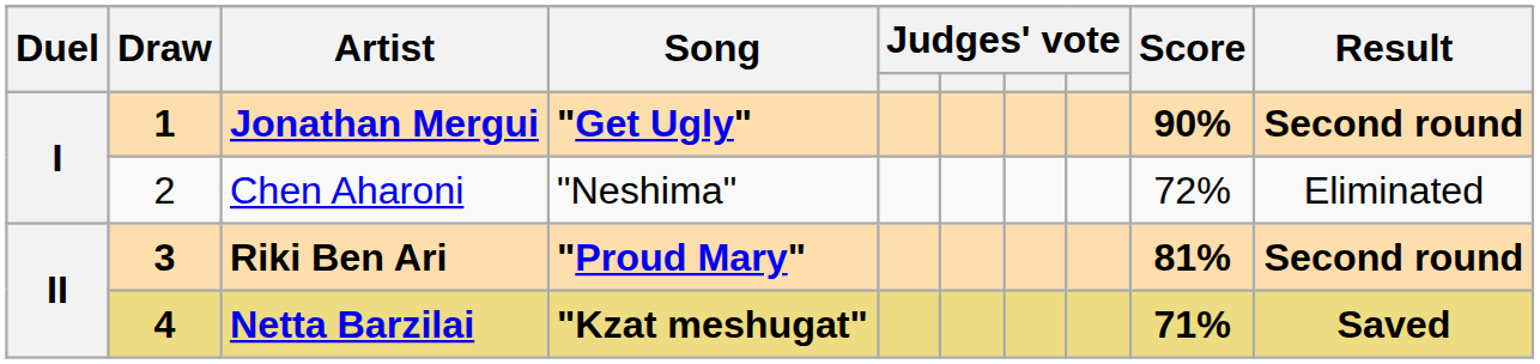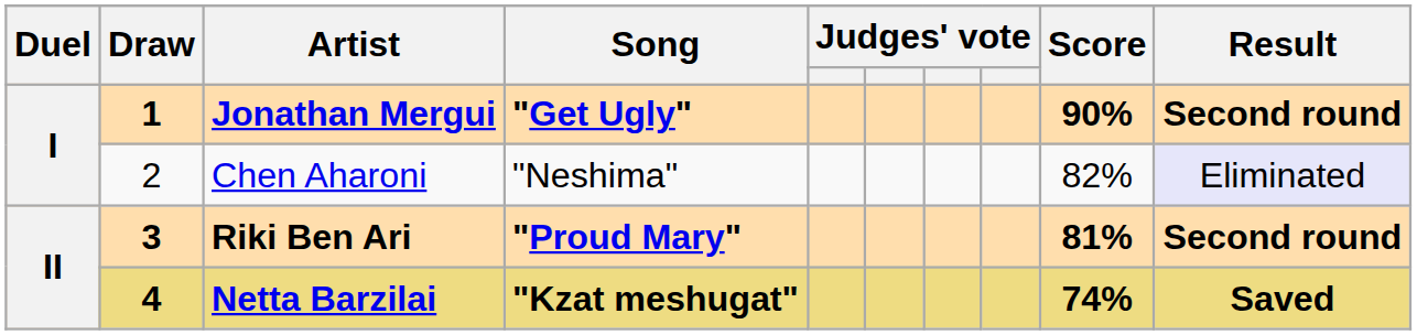Chen Aharoni | Score: 72% -> 82%
Chen Aharoni | Result: no background -> lavender background
Netta Barzilai | Score: 71% -> 74%
